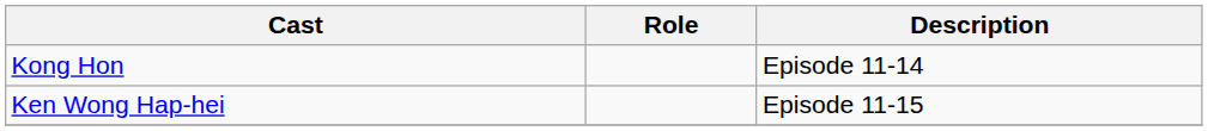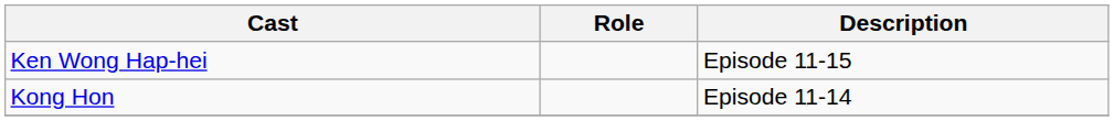rows swapped: Kong Hon <-> Ken Wong Hap-hei
